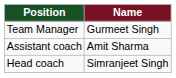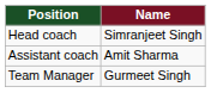rows swapped: Head coach <-> Team Manager
